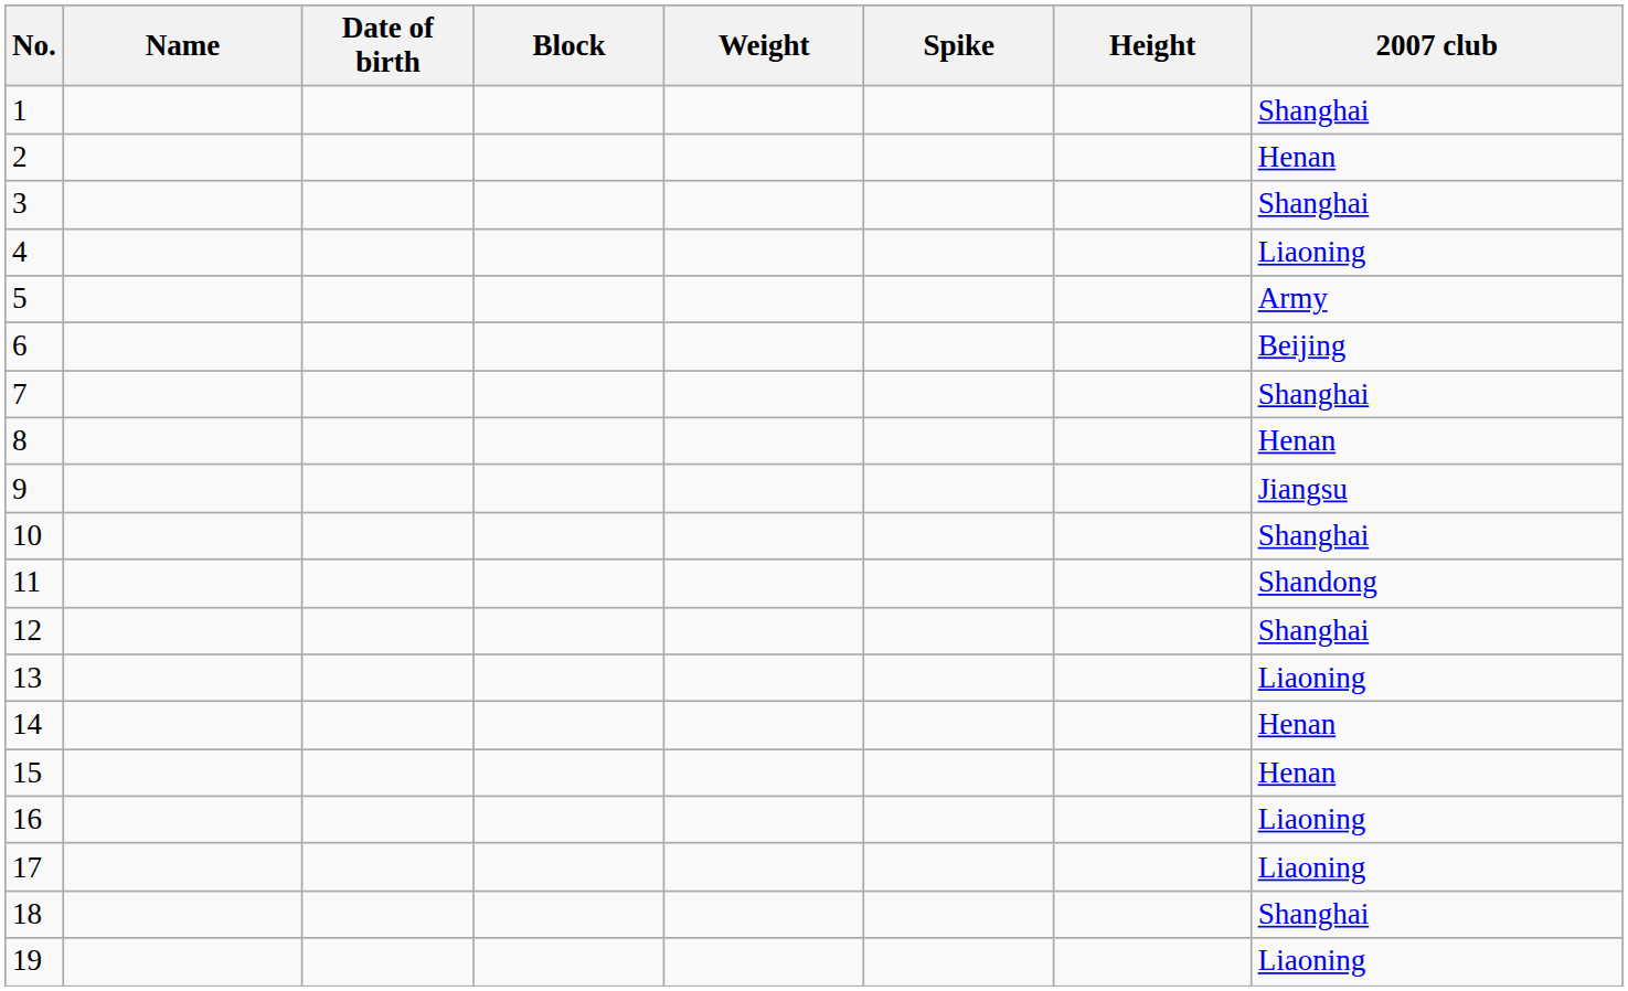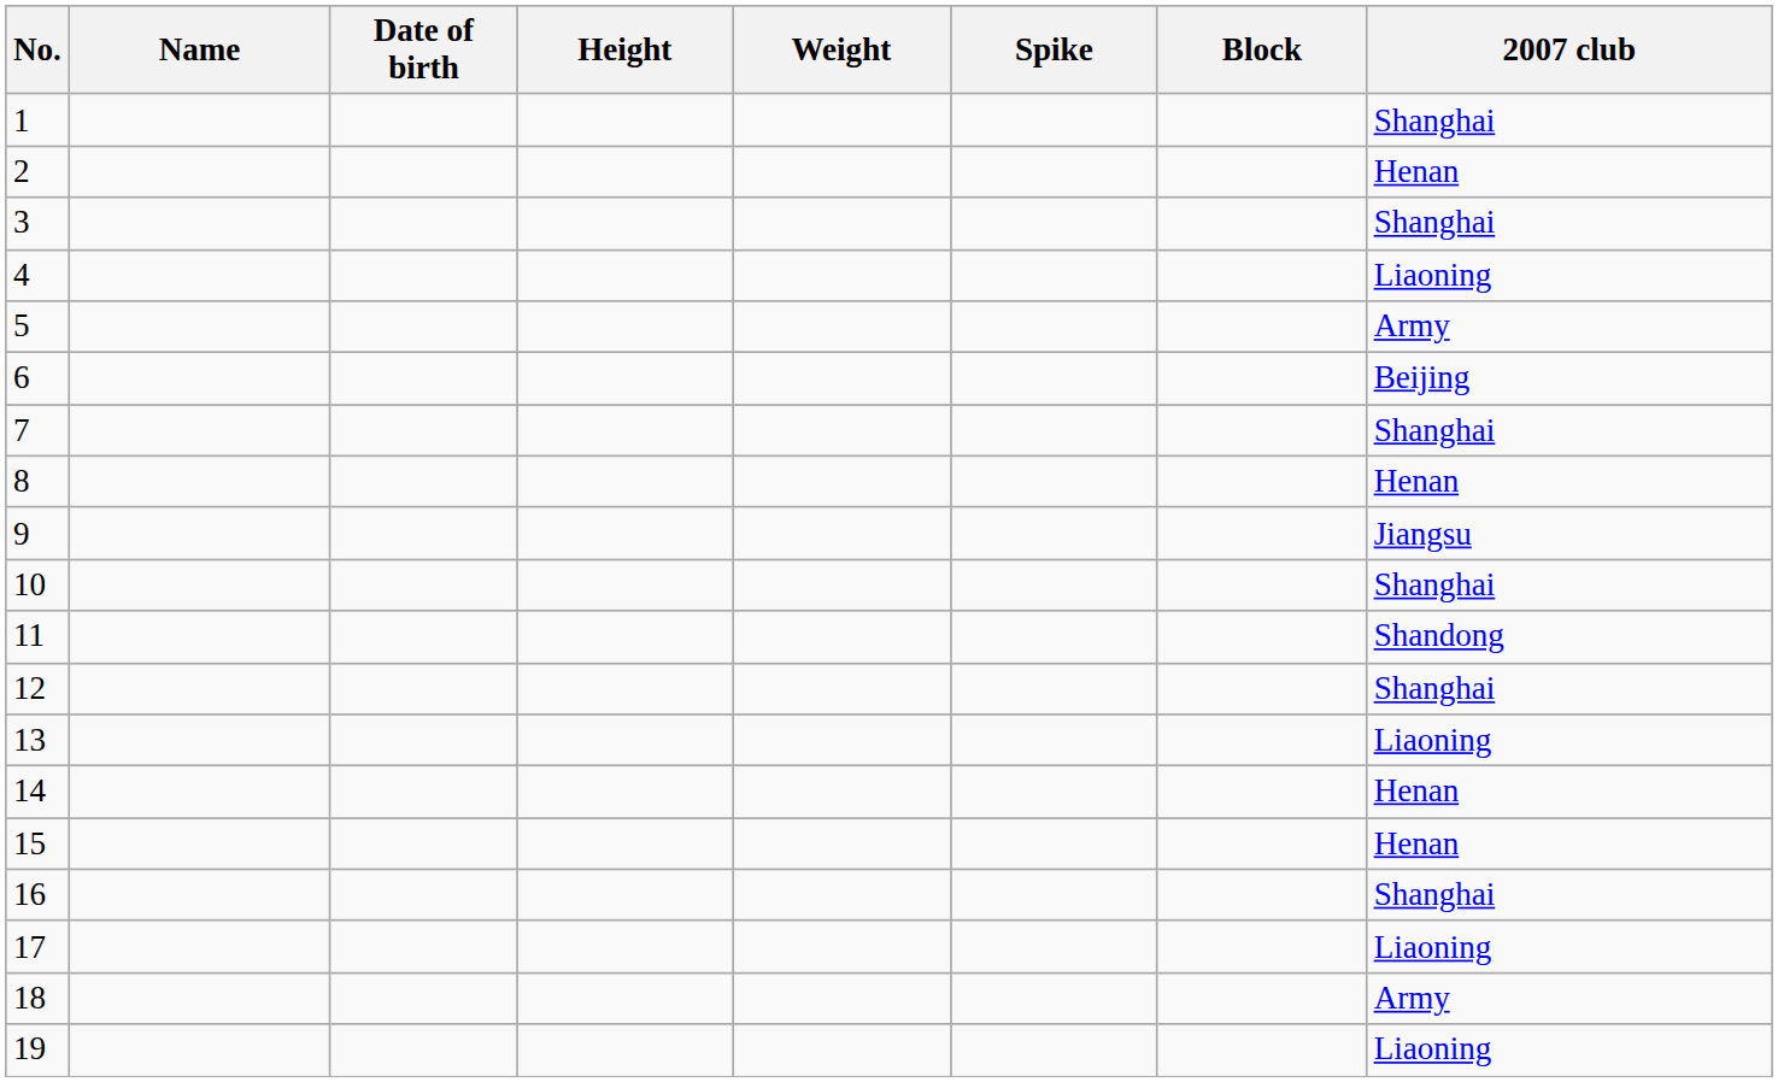columns swapped: Height <-> Block
16 | 2007 club: Liaoning -> Shanghai
18 | 2007 club: Shanghai -> Army
